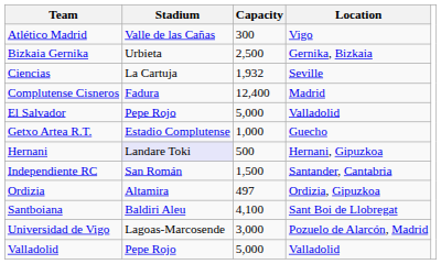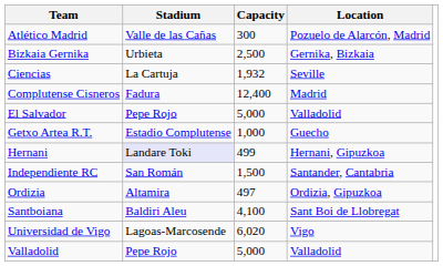Atlético Madrid | Location: Vigo -> Pozuelo de Alarcón, Madrid
Hernani | Capacity: 500 -> 499
Universidad de Vigo | Capacity: 3,000 -> 6,020
Universidad de Vigo | Location: Pozuelo de Alarcón, Madrid -> Vigo
